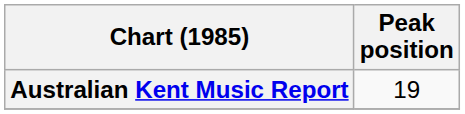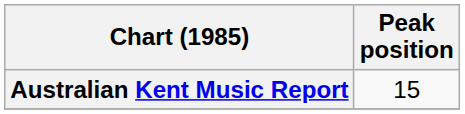Australian Kent Music Report | Peak position: 19 -> 15
